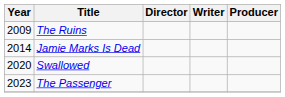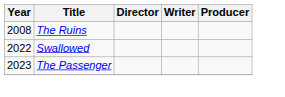The Ruins | Year: 2009 -> 2008
- row: 2014 | Jamie Marks Is Dead
Swallowed | Year: 2020 -> 2022
